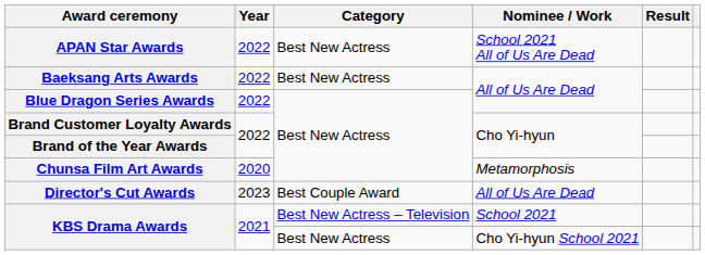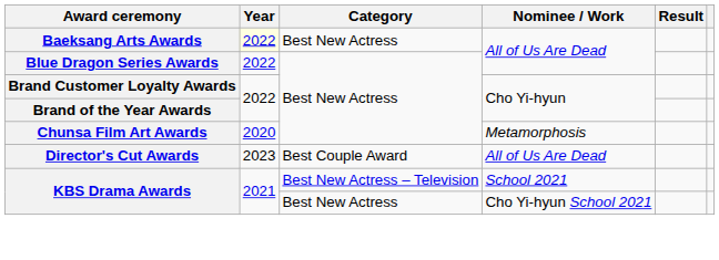- row: APAN Star Awards | 2022 | Best New Actress | School 2021 All of Us Are Dead
